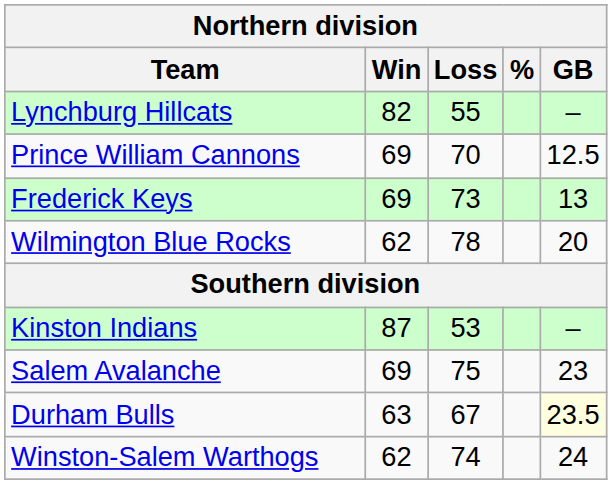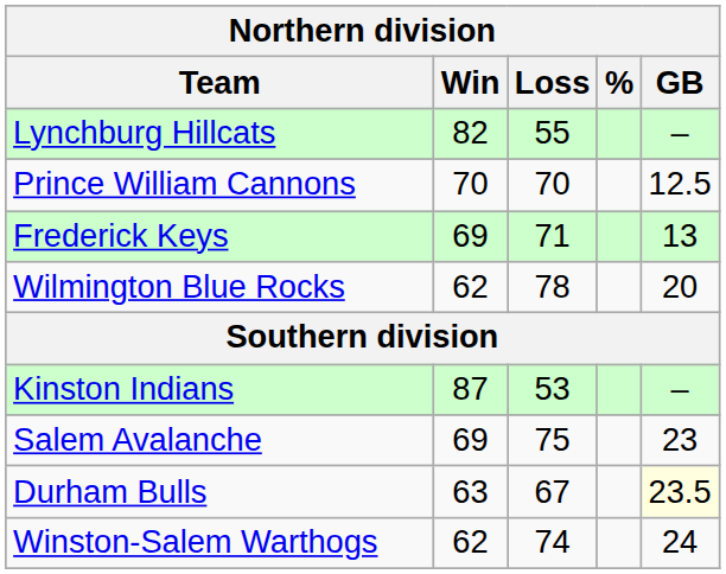Prince William Cannons | Win: 69 -> 70
Frederick Keys | Loss: 73 -> 71
